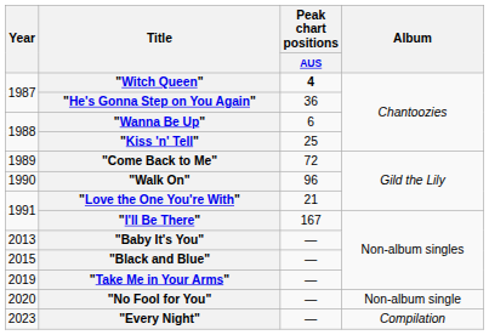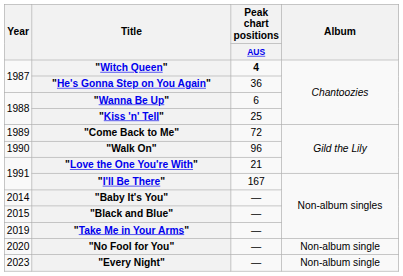"Baby It's You" | Year: 2013 -> 2014
"Every Night" | Album: Compilation -> Non-album single
